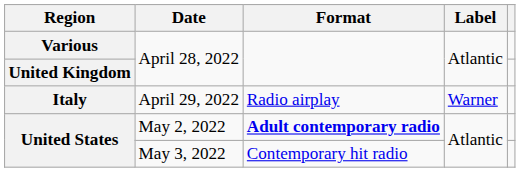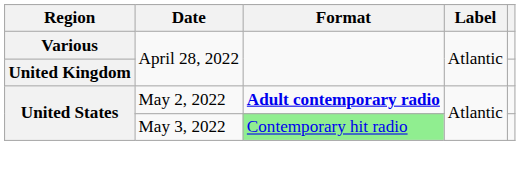- row: Italy | April 29, 2022 | Radio airplay | Warner
United States / May 3, 2022 | Format: no background -> lightgreen background
